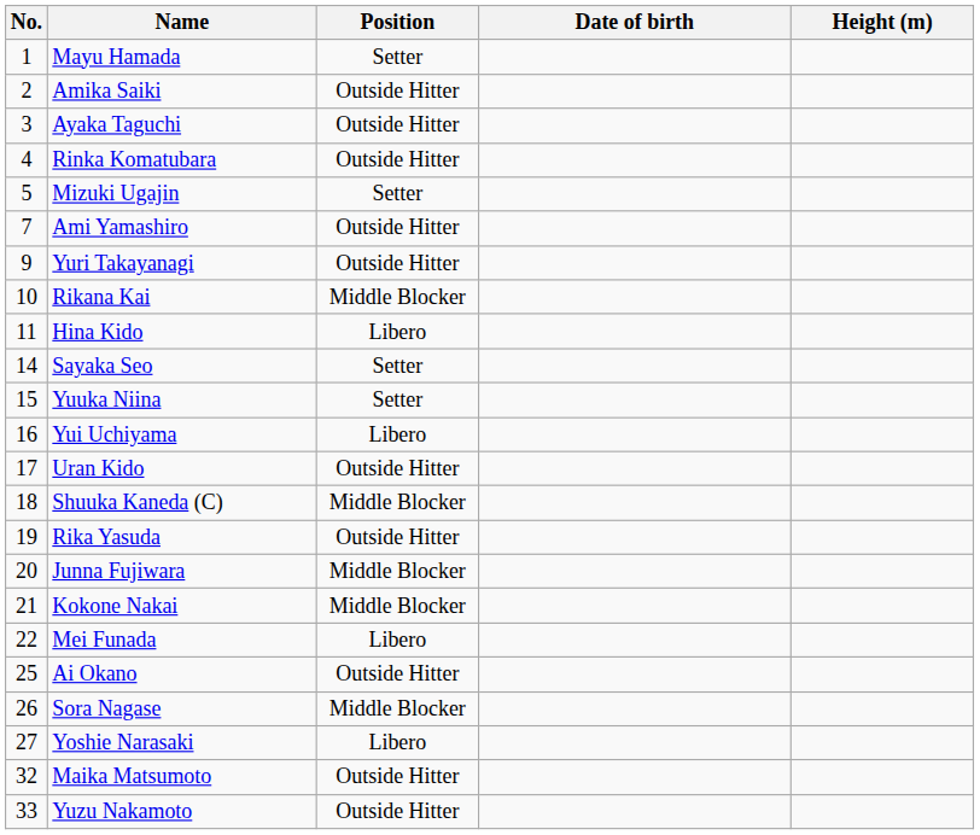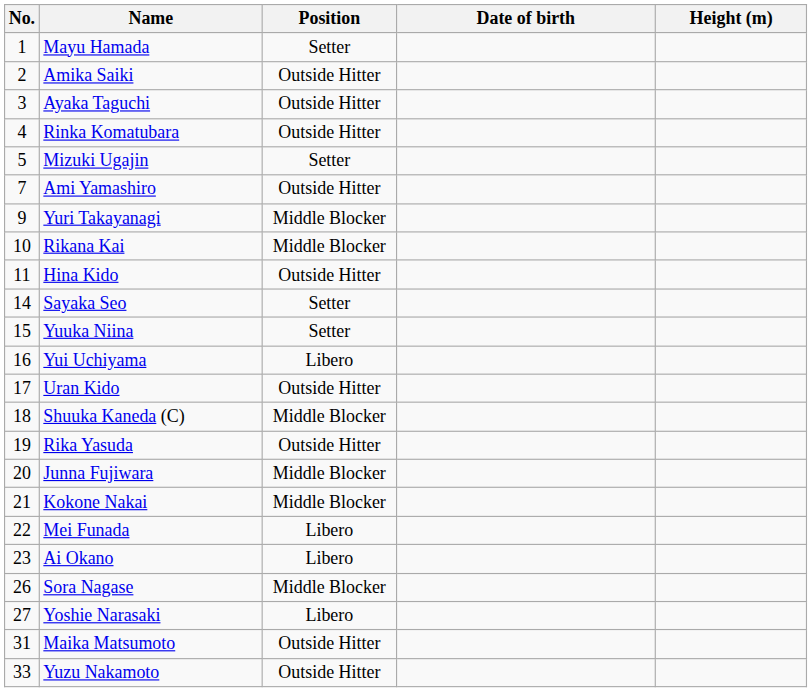Yuri Takayanagi | Position: Outside Hitter -> Middle Blocker
Hina Kido | Position: Libero -> Outside Hitter
Ai Okano | No.: 25 -> 23
Ai Okano | Position: Outside Hitter -> Libero
Maika Matsumoto | No.: 32 -> 31
